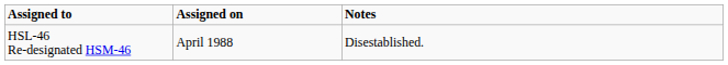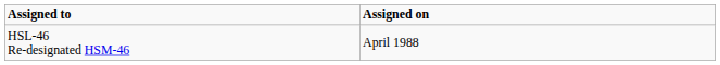- column: Notes | Disestablished.
